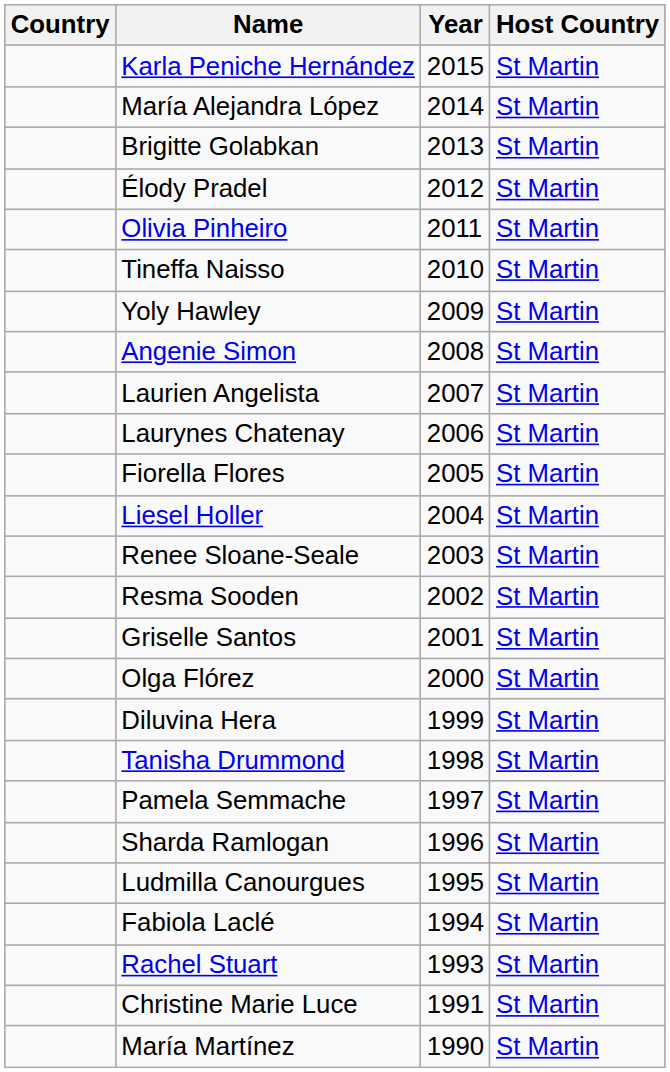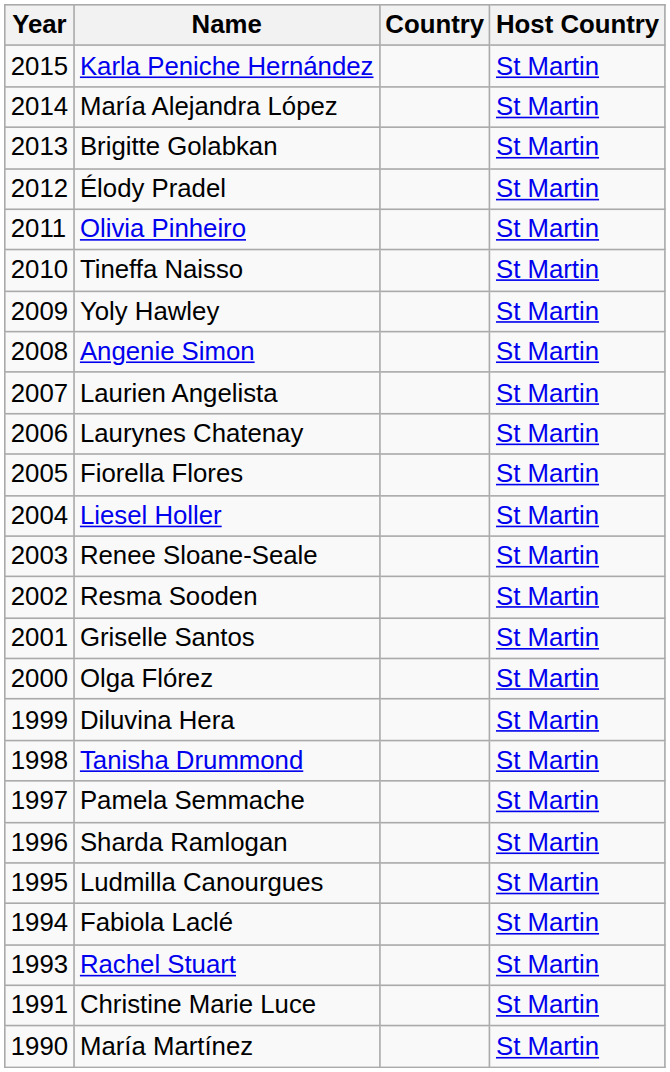columns swapped: Year <-> Country
